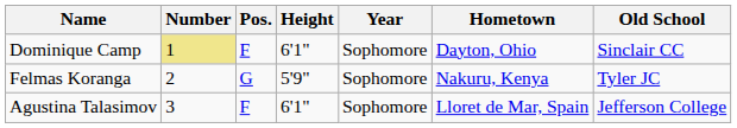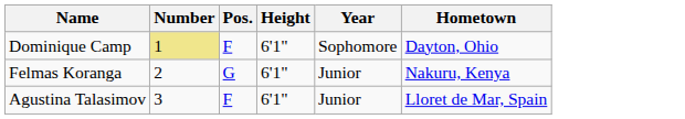- column: Old School | Sinclair CC | Tyler JC | Jefferson College
Felmas Koranga | Height: 5'9" -> 6'1"
Felmas Koranga | Year: Sophomore -> Junior
Agustina Talasimov | Year: Sophomore -> Junior
